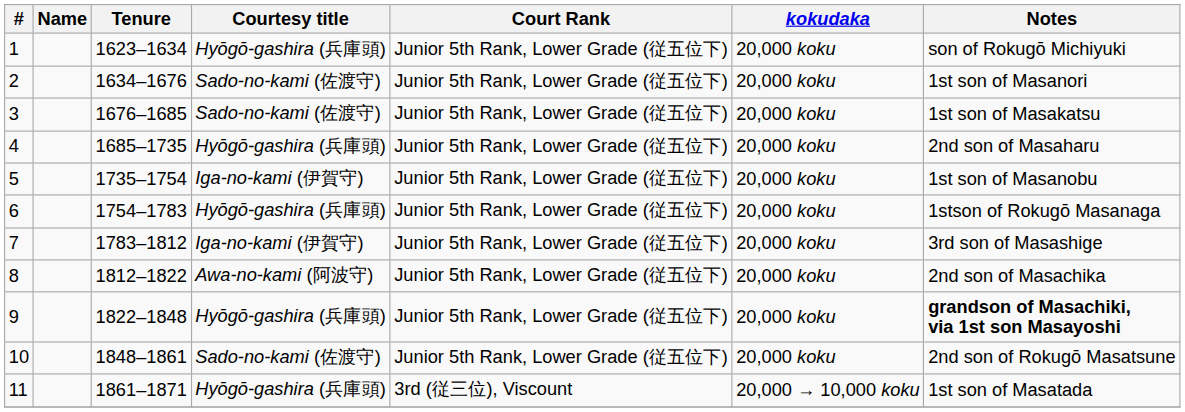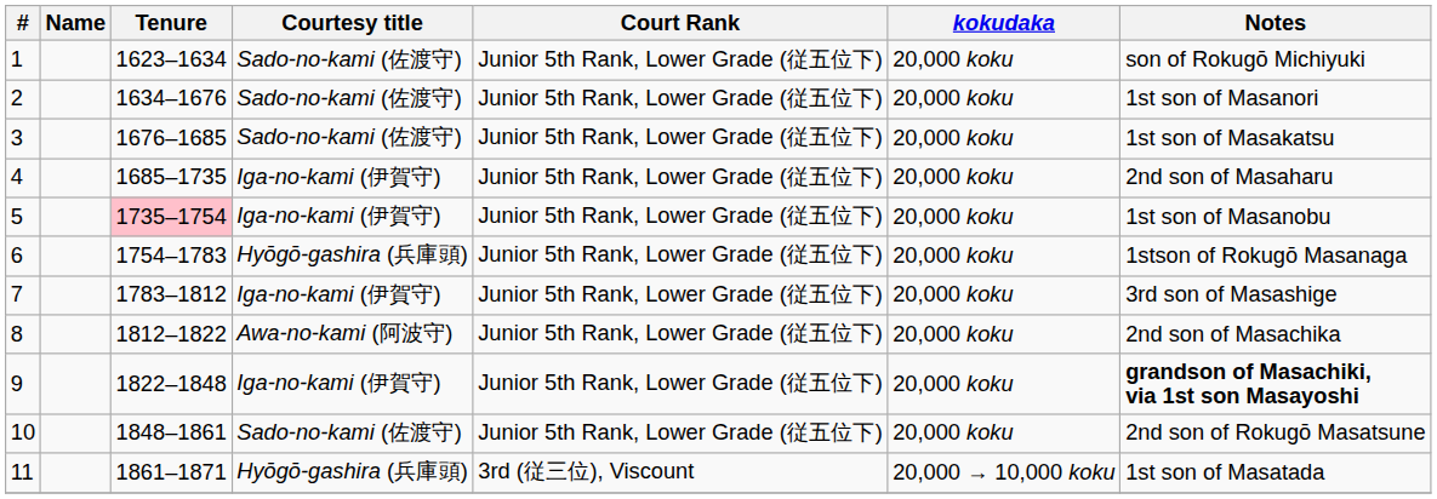1 | Courtesy title: Hyōgō-gashira (兵庫頭) -> Sado-no-kami (佐渡守)
4 | Courtesy title: Hyōgō-gashira (兵庫頭) -> Iga-no-kami (伊賀守)
5 | Tenure: no background -> pink background
9 | Courtesy title: Hyōgō-gashira (兵庫頭) -> Iga-no-kami (伊賀守)
